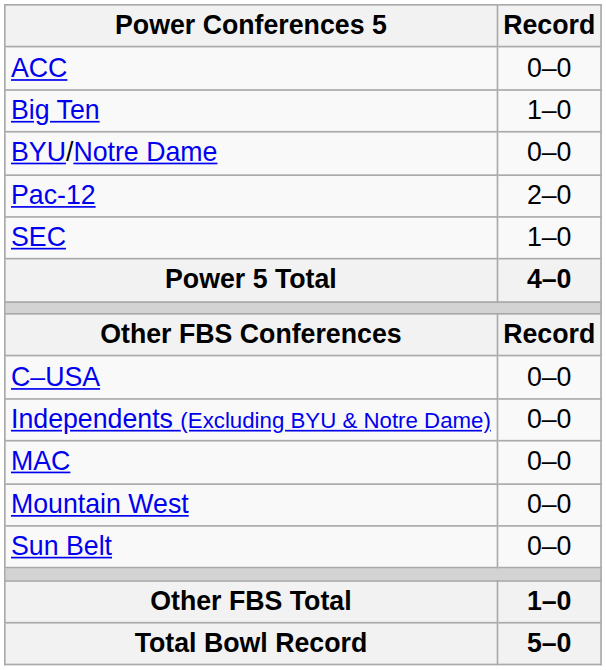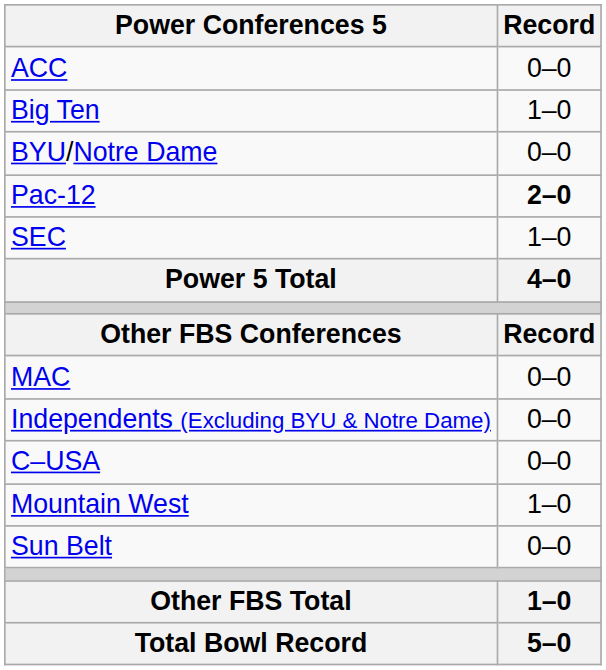Pac-12 | Record: normal -> bold
rows swapped: C–USA <-> MAC
Mountain West | Record: 0–0 -> 1–0
